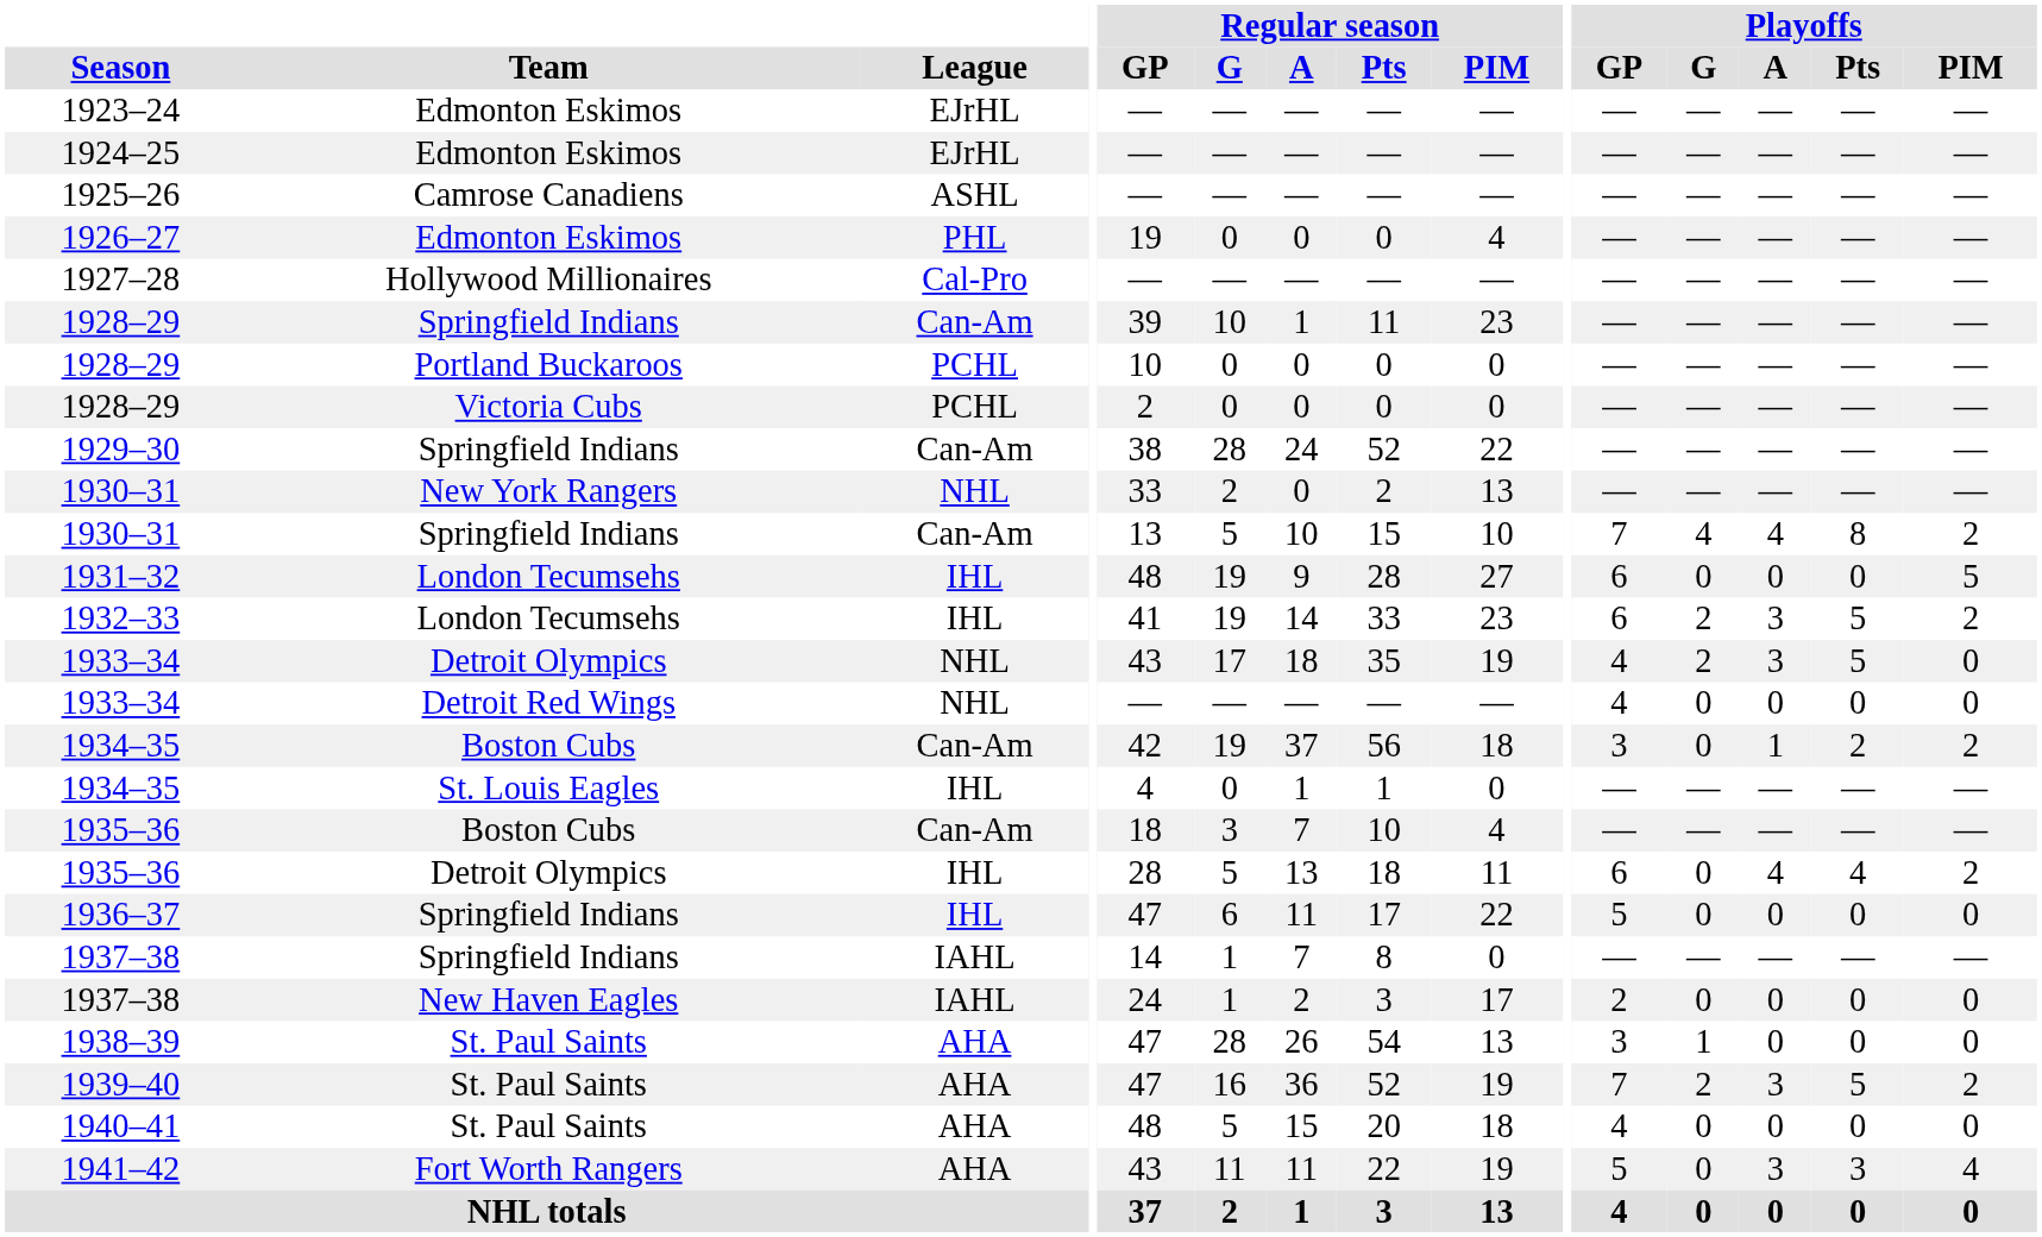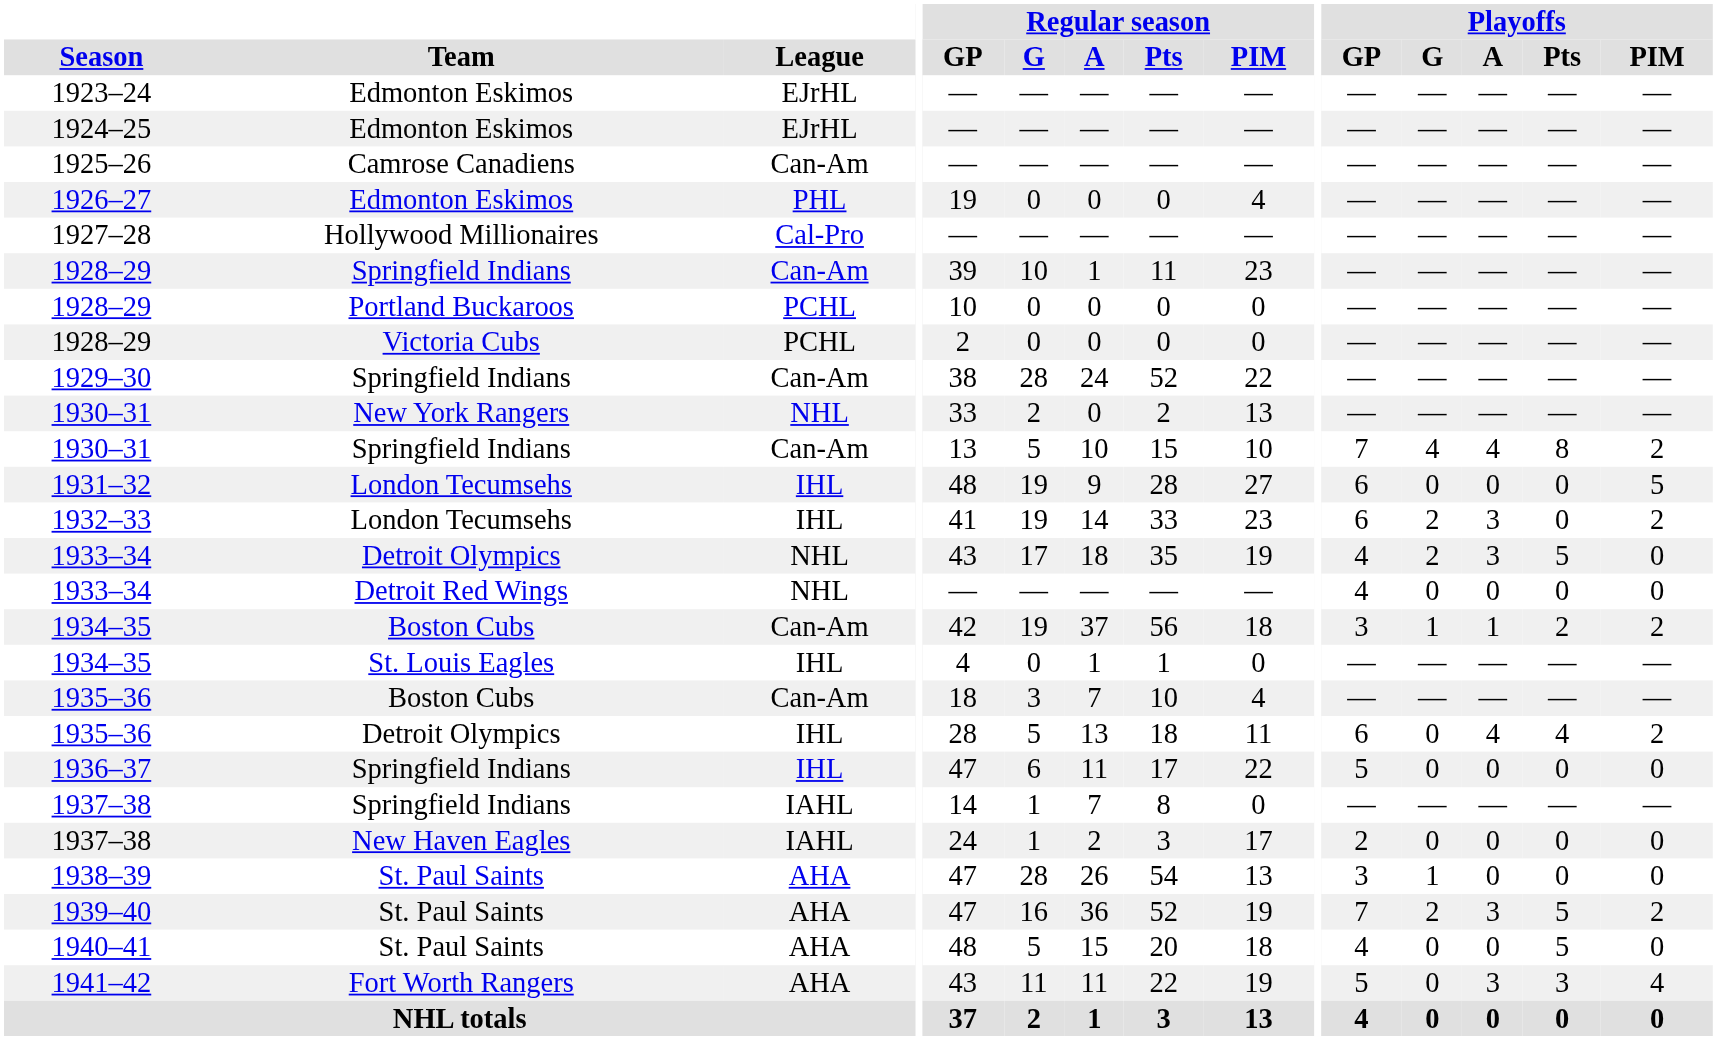1925–26 | League: ASHL -> Can-Am
1932–33 | Playoffs / Pts: 5 -> 0
1934–35 / Boston Cubs | Playoffs / G: 0 -> 1
1940–41 | Playoffs / Pts: 0 -> 5
